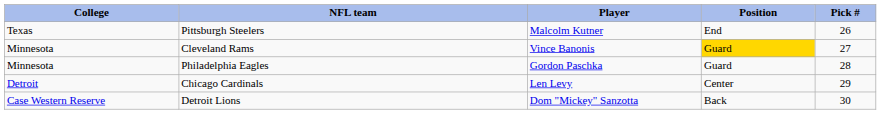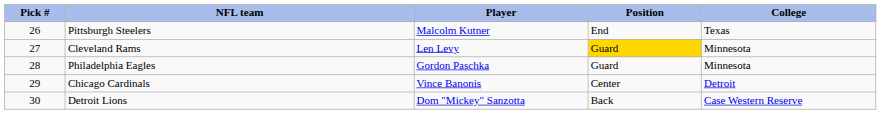columns swapped: Pick # <-> College
Cleveland Rams | Player: Vince Banonis -> Len Levy
Chicago Cardinals | Player: Len Levy -> Vince Banonis
